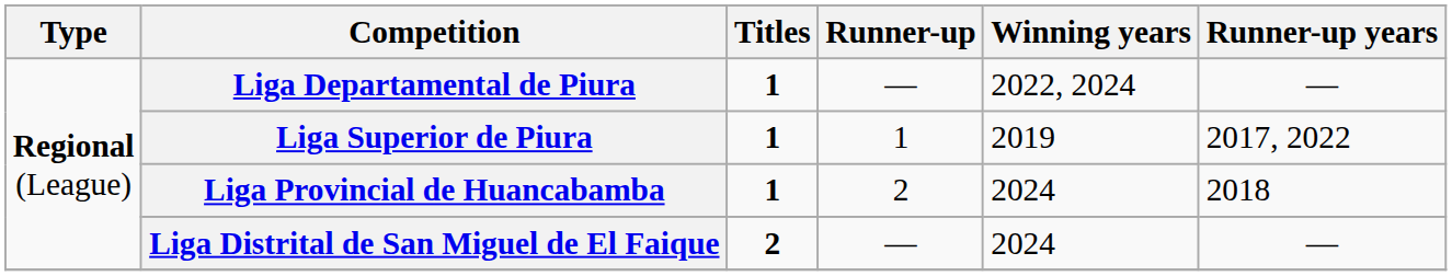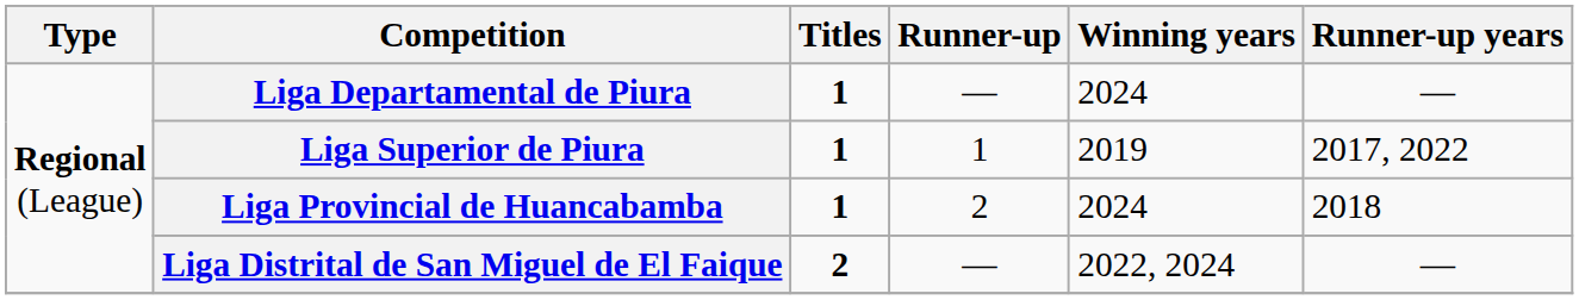Liga Departamental de Piura | Winning years: 2022, 2024 -> 2024
Liga Distrital de San Miguel de El Faique | Winning years: 2024 -> 2022, 2024
